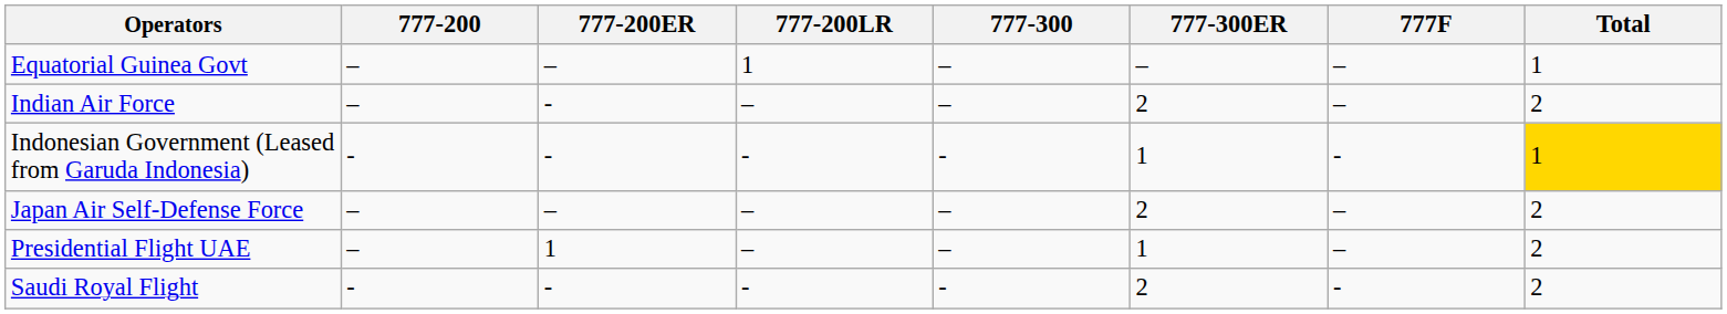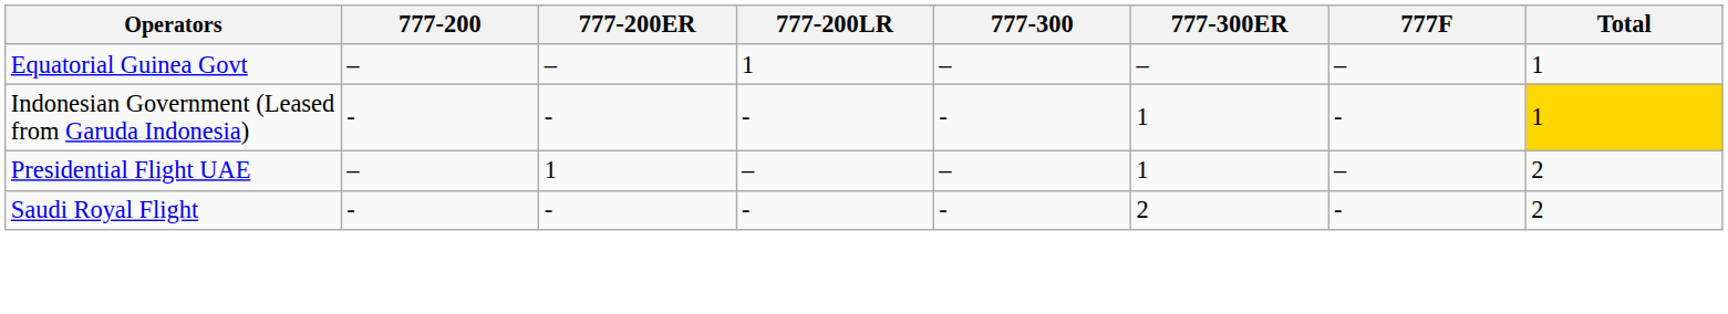- row: Indian Air Force | – | - | – | – | 2 | – | 2
- row: Japan Air Self-Defense Force | – | – | – | – | 2 | – | 2
